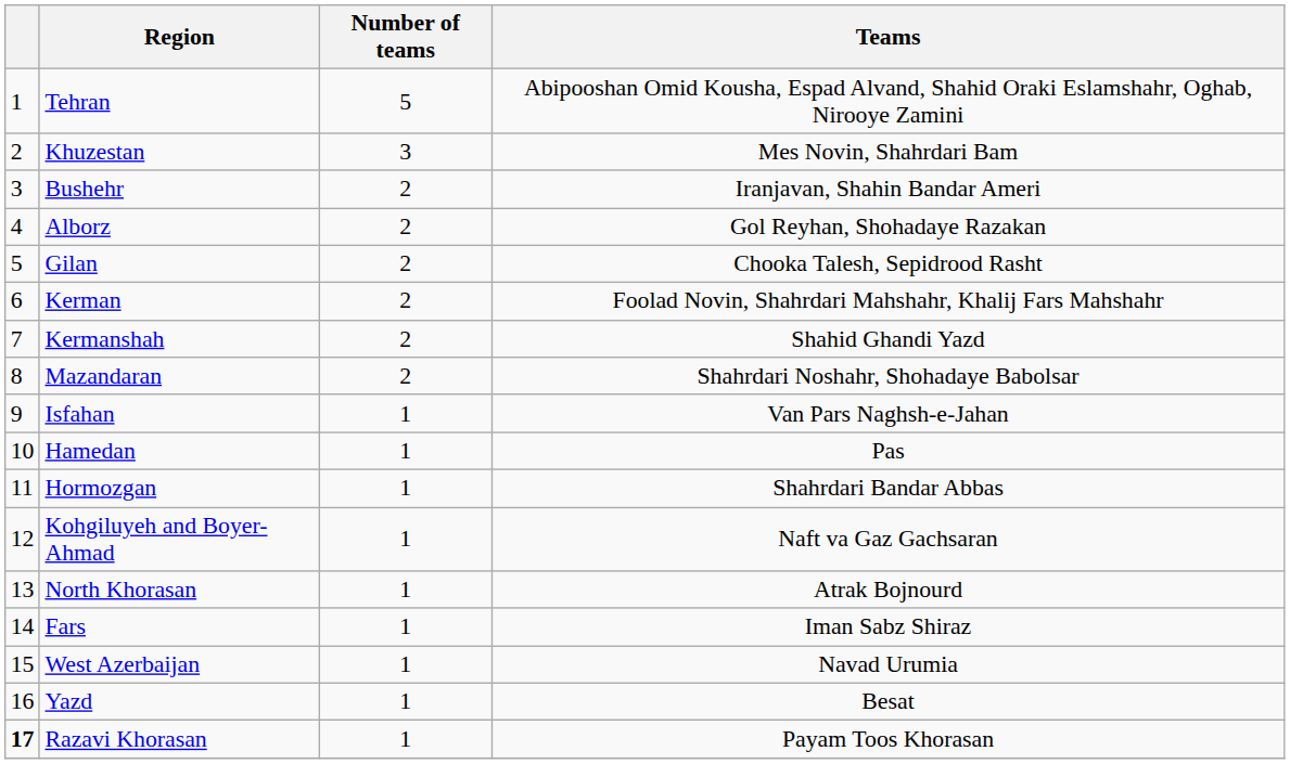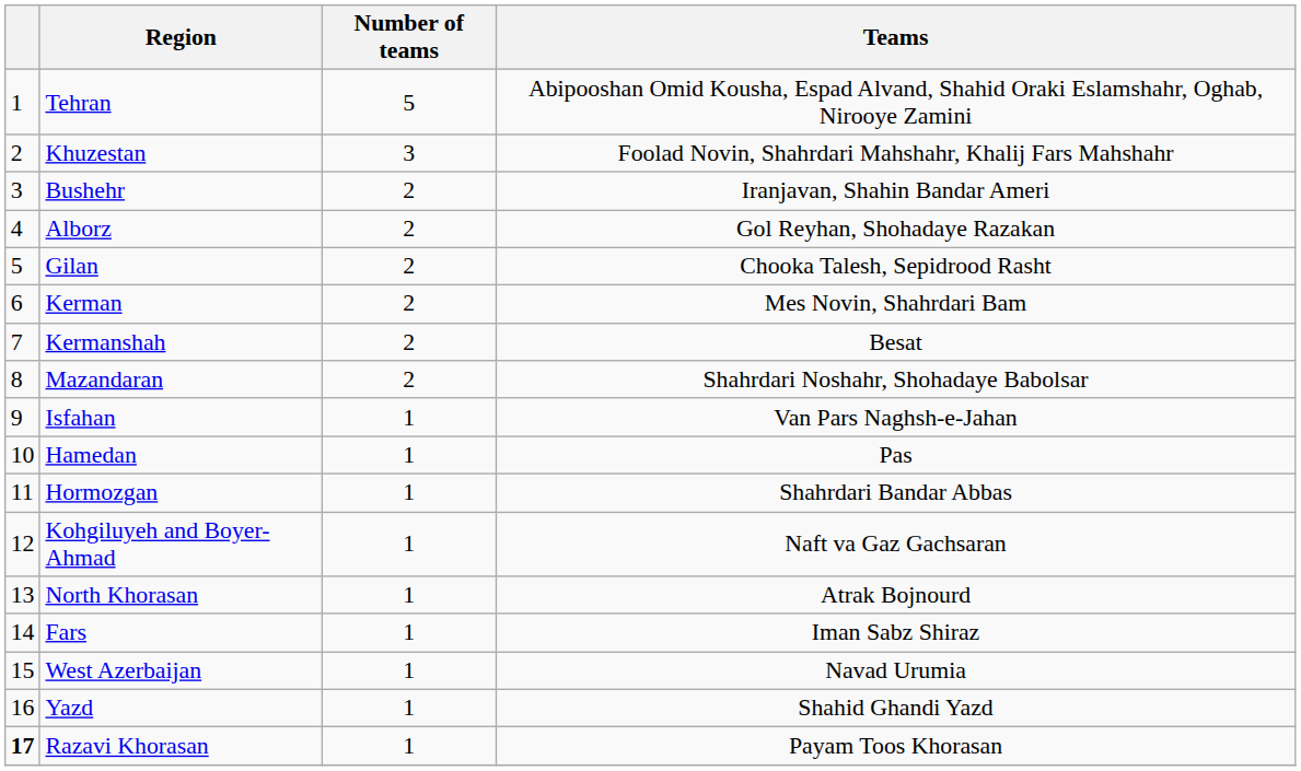Khuzestan | Teams: Mes Novin, Shahrdari Bam -> Foolad Novin, Shahrdari Mahshahr, Khalij Fars Mahshahr
Kerman | Teams: Foolad Novin, Shahrdari Mahshahr, Khalij Fars Mahshahr -> Mes Novin, Shahrdari Bam
Kermanshah | Teams: Shahid Ghandi Yazd -> Besat
Yazd | Teams: Besat -> Shahid Ghandi Yazd
